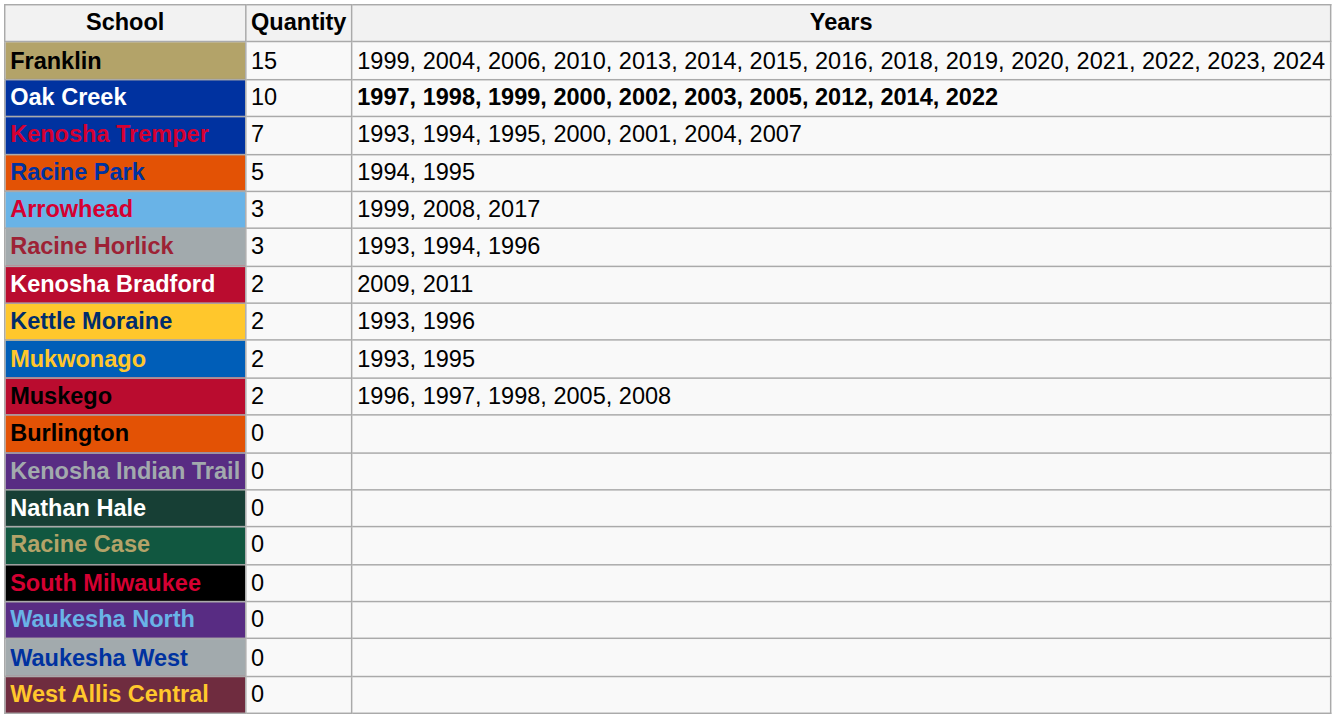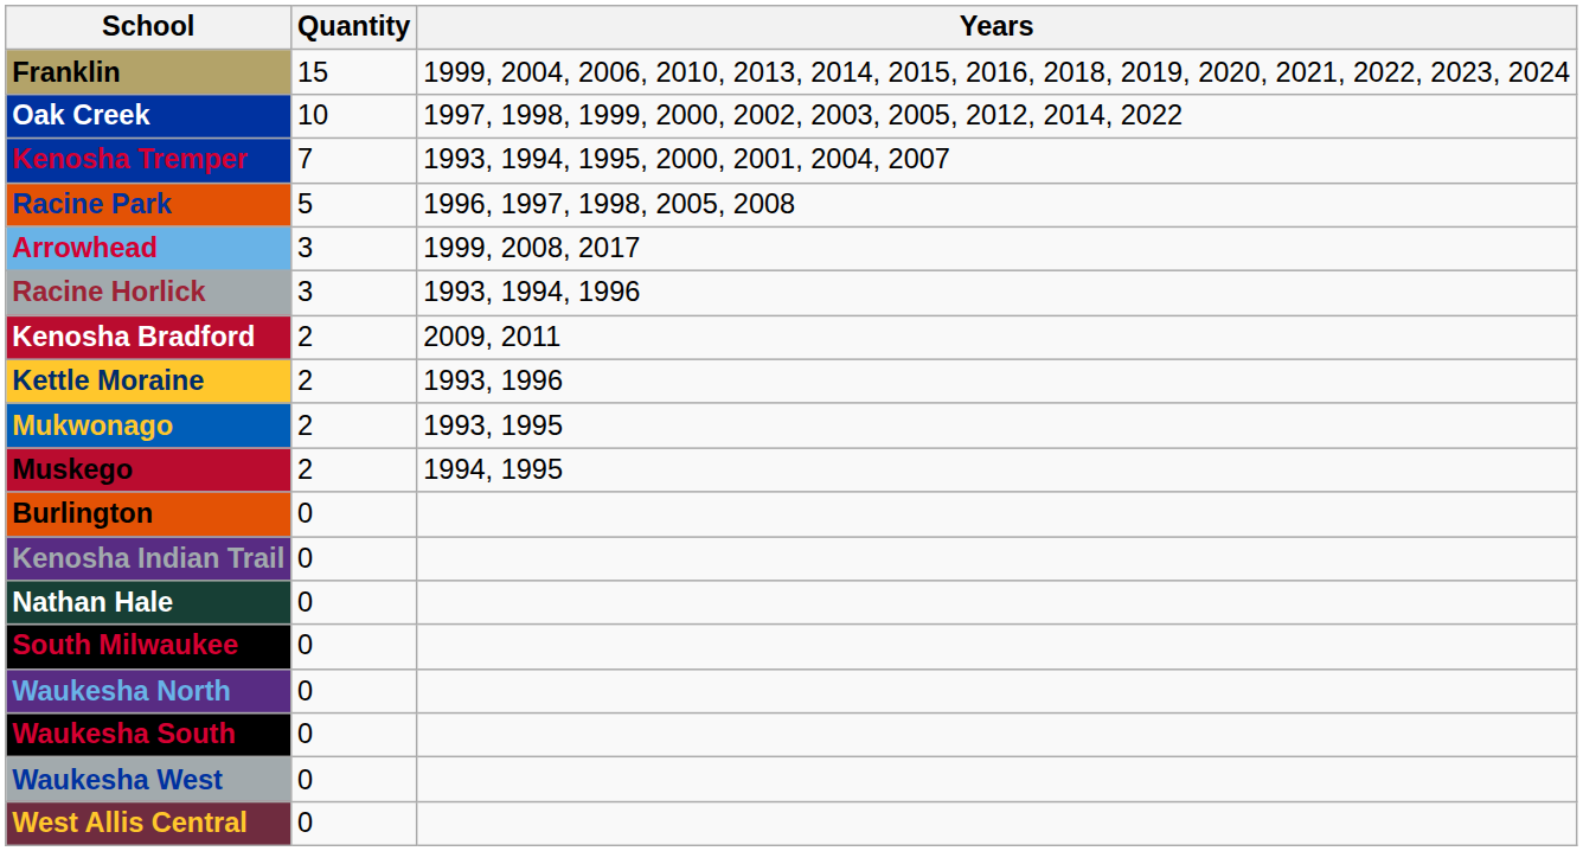Oak Creek | Years: bold -> normal
Racine Park | Years: 1994, 1995 -> 1996, 1997, 1998, 2005, 2008
Muskego | Years: 1996, 1997, 1998, 2005, 2008 -> 1994, 1995
- row: Racine Case | 0
+ row: Waukesha South | 0
